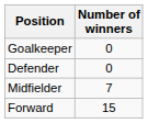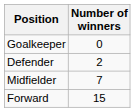Defender | Number of winners: 0 -> 2
